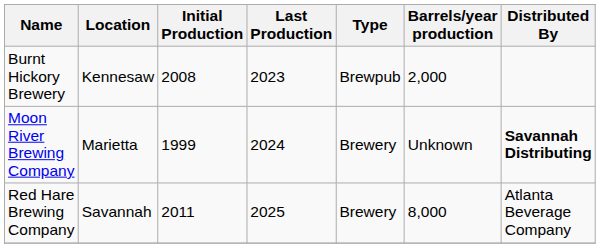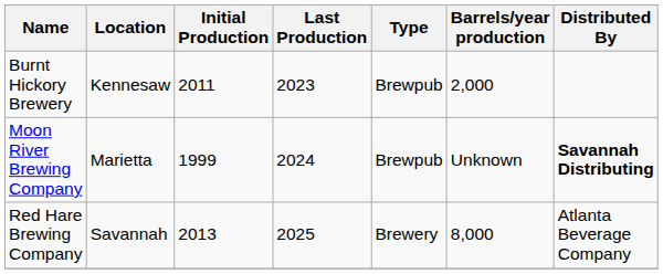Burnt Hickory Brewery | Initial Production: 2008 -> 2011
Moon River Brewing Company | Type: Brewery -> Brewpub
Red Hare Brewing Company | Initial Production: 2011 -> 2013
